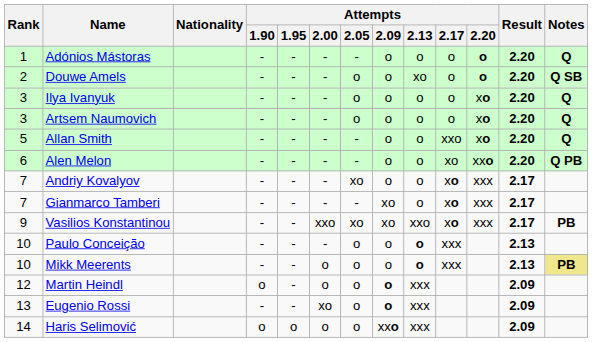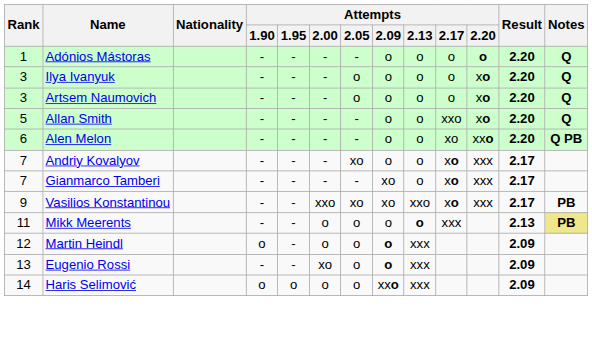- row: 2 | Douwe Amels | - | - | - | o | o | xo | o | o | 2.20 | Q SB
- row: 10 | Paulo Conceição | - | - | - | o | o | o | xxx | 2.13
Mikk Meerents | Rank: 10 -> 11
